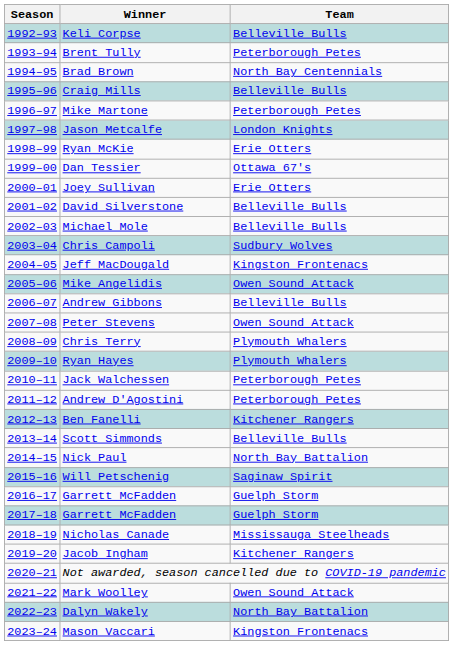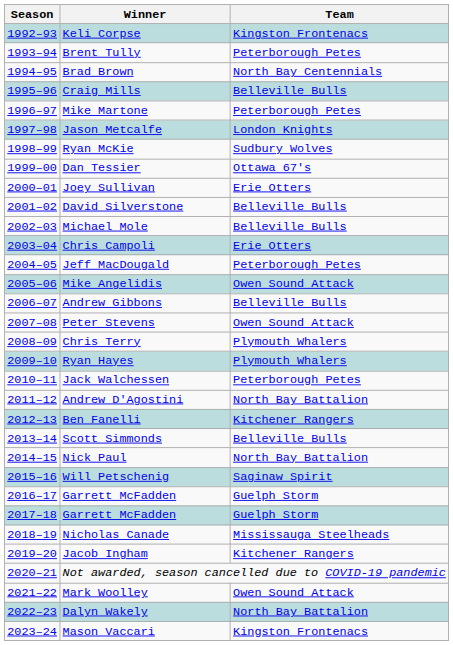Keli Corpse | Team: Belleville Bulls -> Kingston Frontenacs
Ryan McKie | Team: Erie Otters -> Sudbury Wolves
Chris Campoli | Team: Sudbury Wolves -> Erie Otters
Jeff MacDougald | Team: Kingston Frontenacs -> Peterborough Petes
Andrew D'Agostini | Team: Peterborough Petes -> North Bay Battalion
